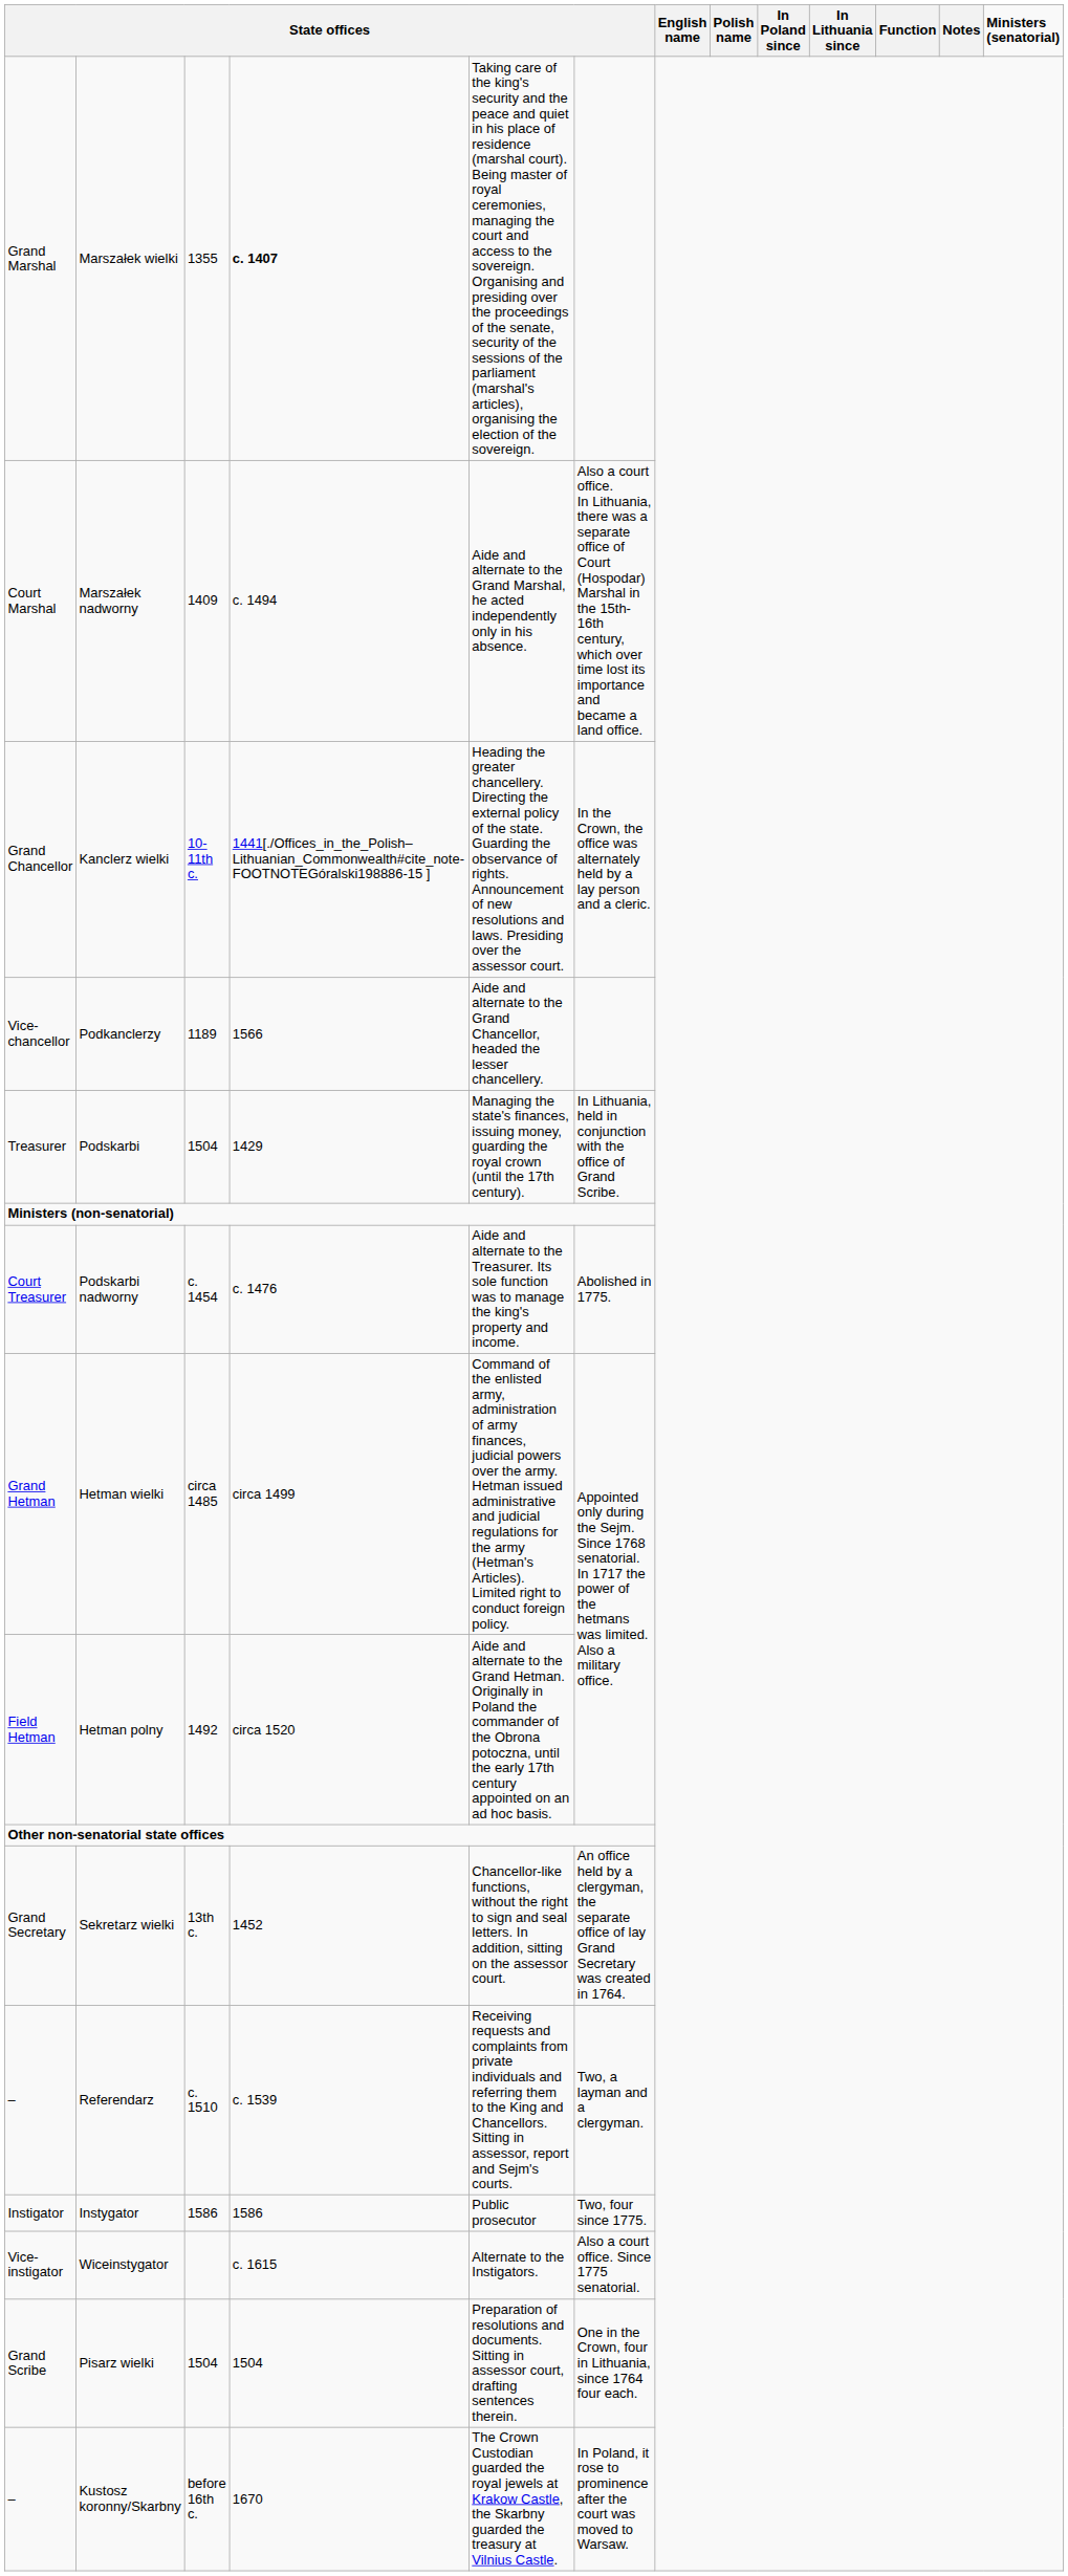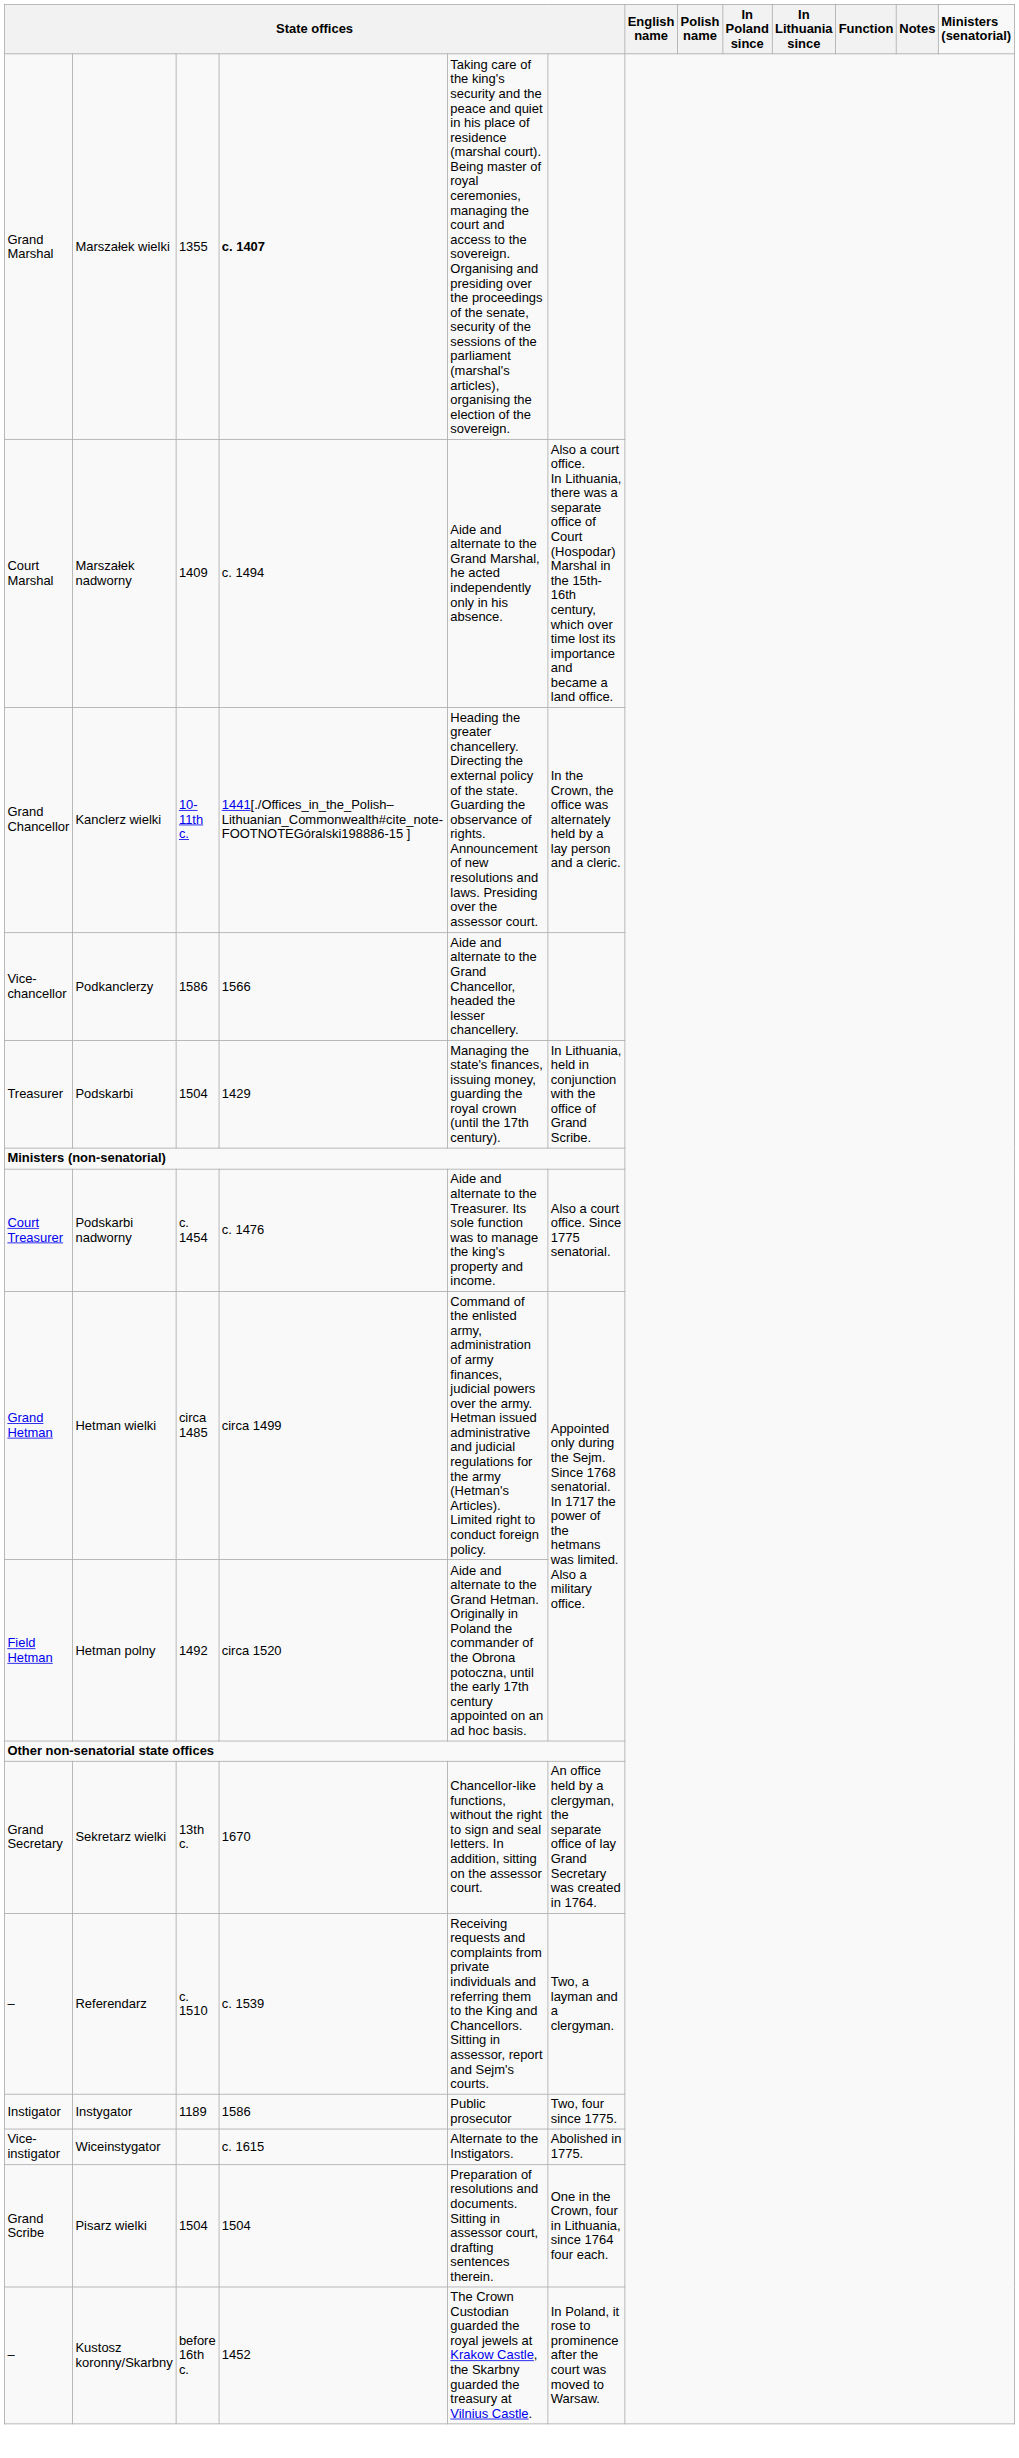Podkanclerzy | column 3: 1189 -> 1586
Podskarbi nadworny | column 6: Abolished in 1775. -> Also a court office. Since 1775 senatorial.
Sekretarz wielki | column 4: 1452 -> 1670
Instygator | column 3: 1586 -> 1189
Wiceinstygator | column 6: Also a court office. Since 1775 senatorial. -> Abolished in 1775.
Kustosz koronny/Skarbny | column 4: 1670 -> 1452
